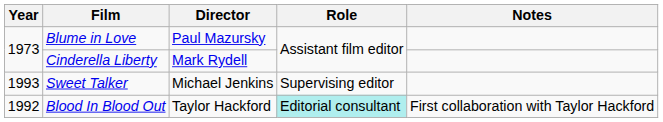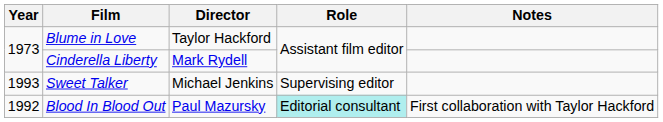Blume in Love | Director: Paul Mazursky -> Taylor Hackford
Blood In Blood Out | Director: Taylor Hackford -> Paul Mazursky
